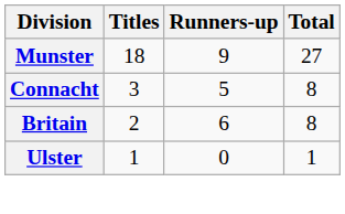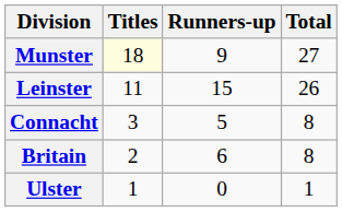Munster | Titles: no background -> lightyellow background
+ row: Leinster | 11 | 15 | 26
